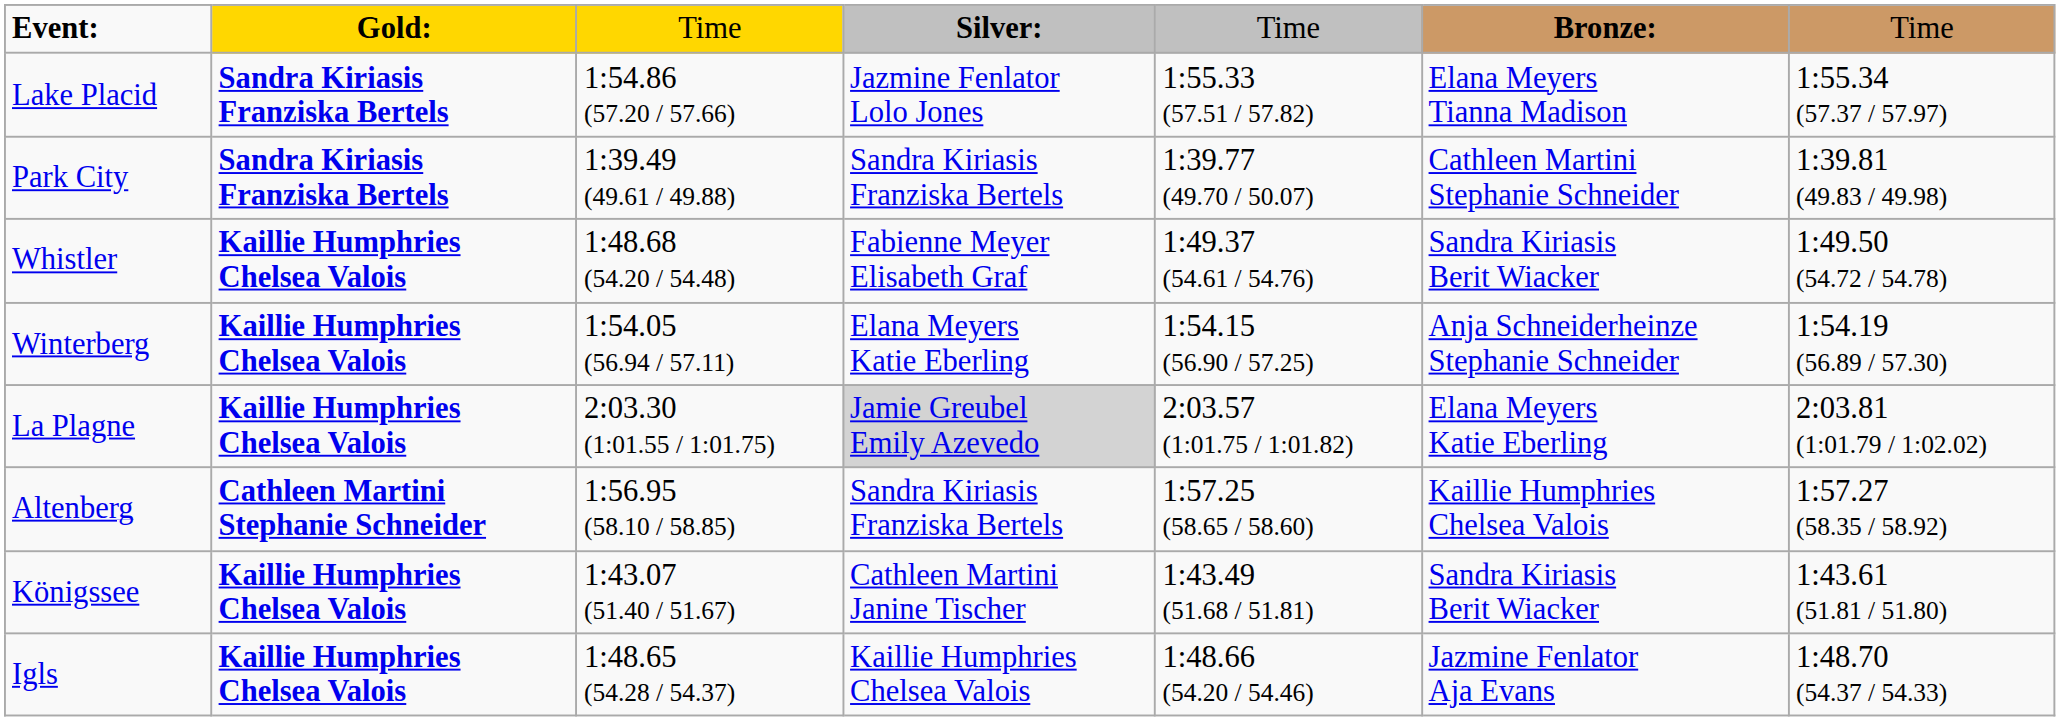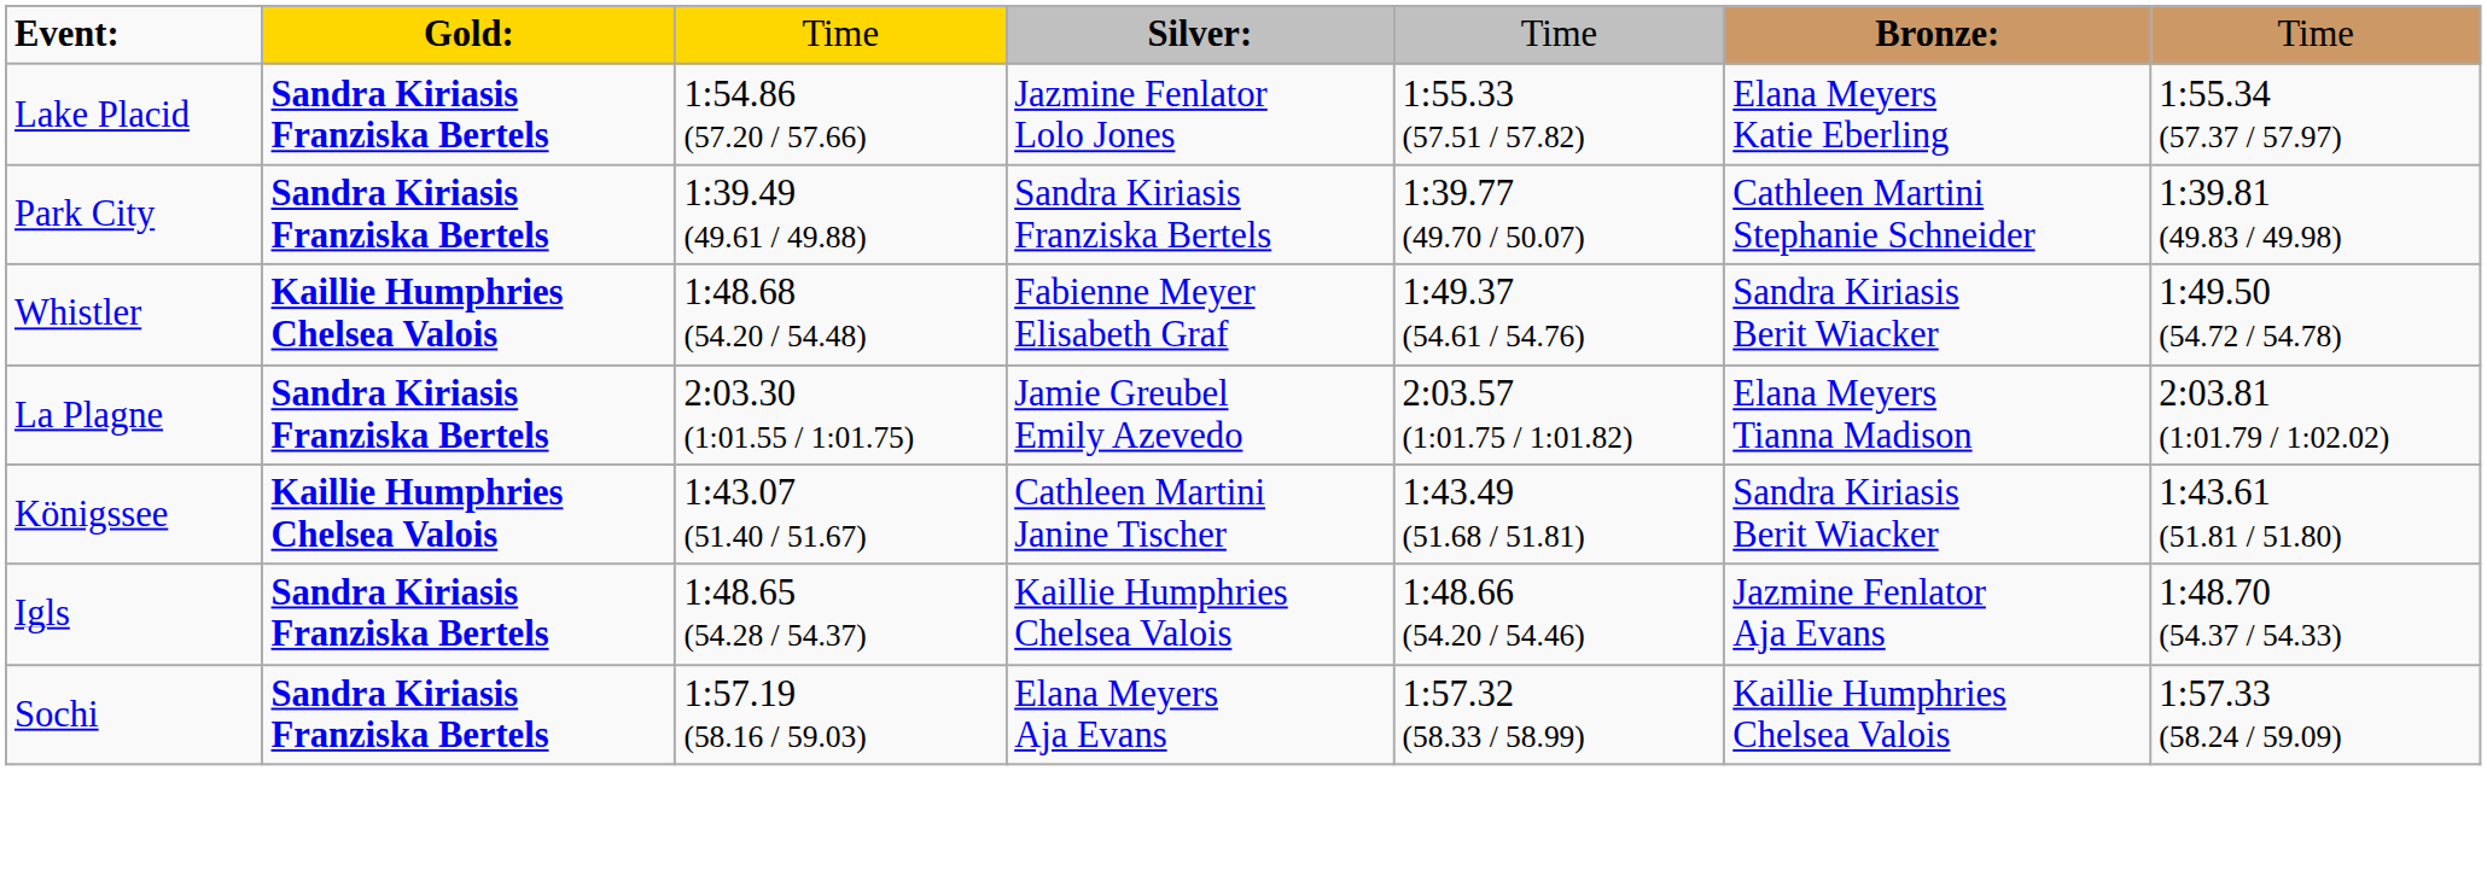Lake Placid | column 6: Elana Meyers Tianna Madison -> Elana Meyers Katie Eberling
- row: Winterberg | Kaillie Humphries Chelsea Valois | 1:54.05 (56.94 / 57.11) | Elana Meyers Katie Eberling | 1:54.15 (56.90 / 57.25) | Anja Schneiderheinze Stephanie Schneider | 1:54.19 (56.89 / 57.30)
La Plagne | column 2: Kaillie Humphries Chelsea Valois -> Sandra Kiriasis Franziska Bertels
La Plagne | column 4: lightgrey background -> no background
La Plagne | column 6: Elana Meyers Katie Eberling -> Elana Meyers Tianna Madison
- row: Altenberg | Cathleen Martini Stephanie Schneider | 1:56.95 (58.10 / 58.85) | Sandra Kiriasis Franziska Bertels | 1:57.25 (58.65 / 58.60) | Kaillie Humphries Chelsea Valois | 1:57.27 (58.35 / 58.92)
Igls | column 2: Kaillie Humphries Chelsea Valois -> Sandra Kiriasis Franziska Bertels
+ row: Sochi | Sandra Kiriasis Franziska Bertels | 1:57.19 (58.16 / 59.03) | Elana Meyers Aja Evans | 1:57.32 (58.33 / 58.99) | Kaillie Humphries Chelsea Valois | 1:57.33 (58.24 / 59.09)
